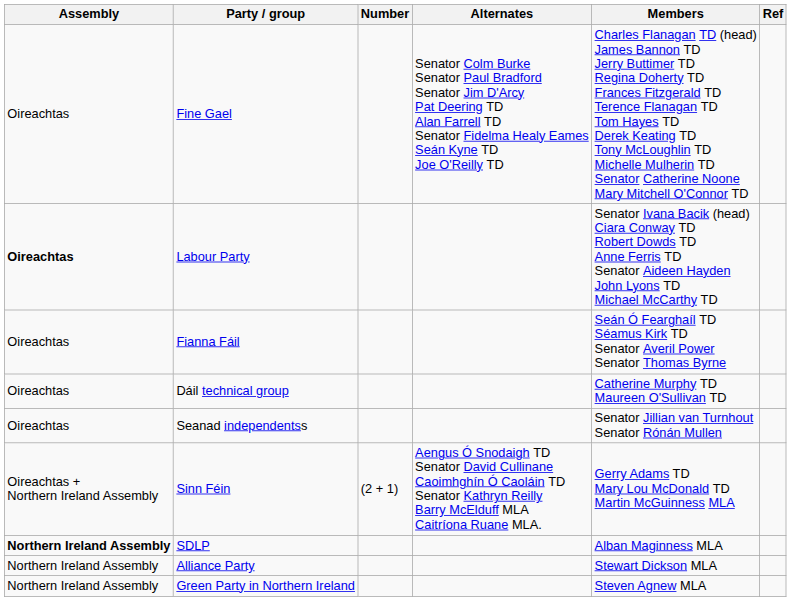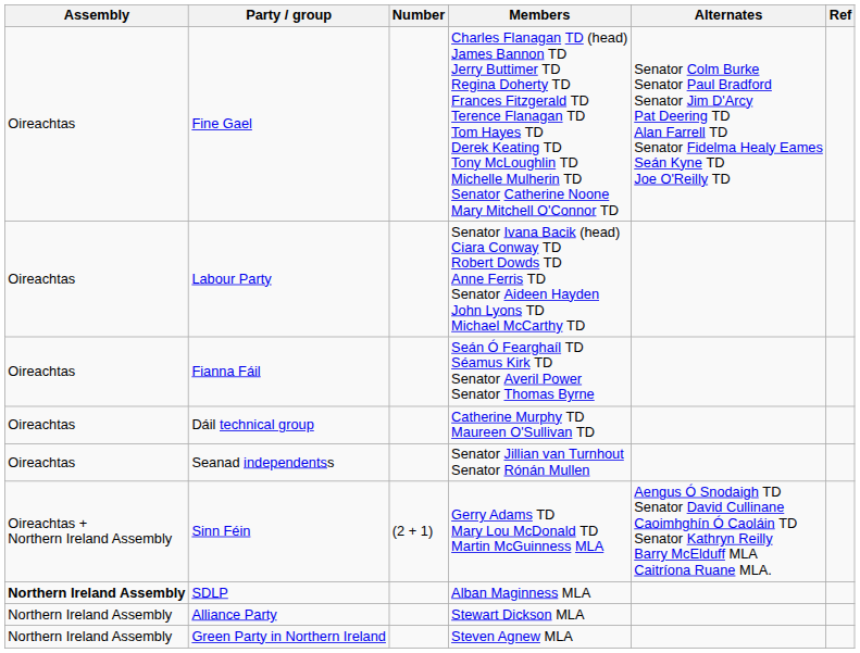columns swapped: Members <-> Alternates
Labour Party | Assembly: bold -> normal
